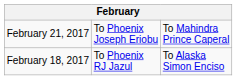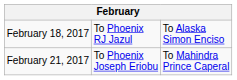rows swapped: February 18, 2017 <-> February 21, 2017
